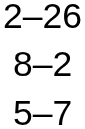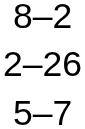rows swapped: 8–2 <-> 2–26
